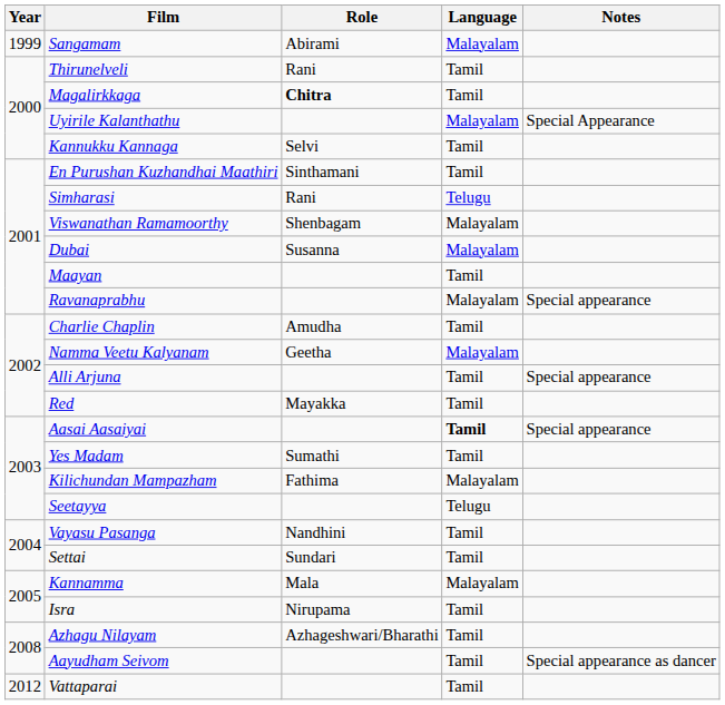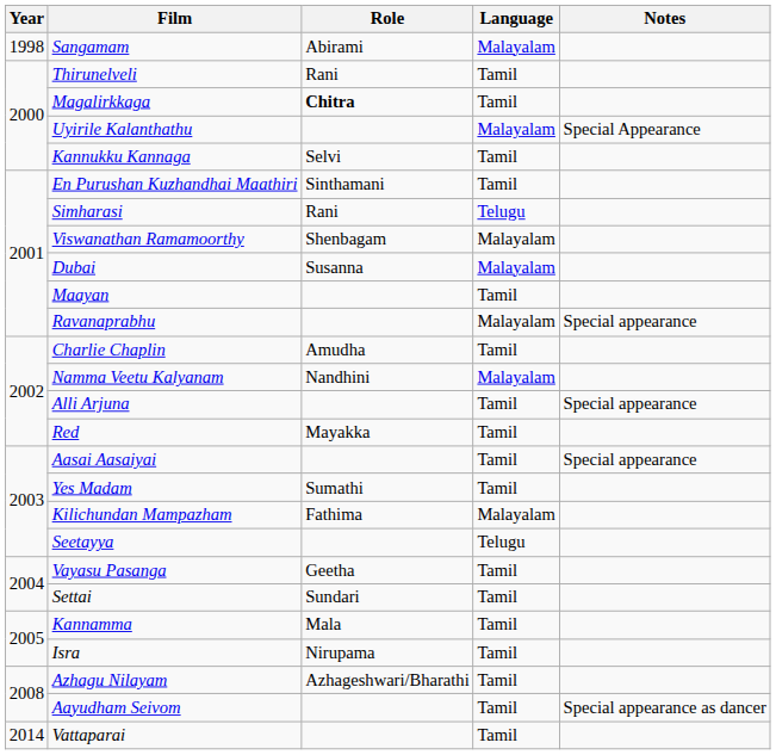Sangamam | Year: 1999 -> 1998
Namma Veetu Kalyanam | Role: Geetha -> Nandhini
Aasai Aasaiyai | Language: bold -> normal
Vayasu Pasanga | Role: Nandhini -> Geetha
Kannamma | Language: Malayalam -> Tamil
Vattaparai | Year: 2012 -> 2014
